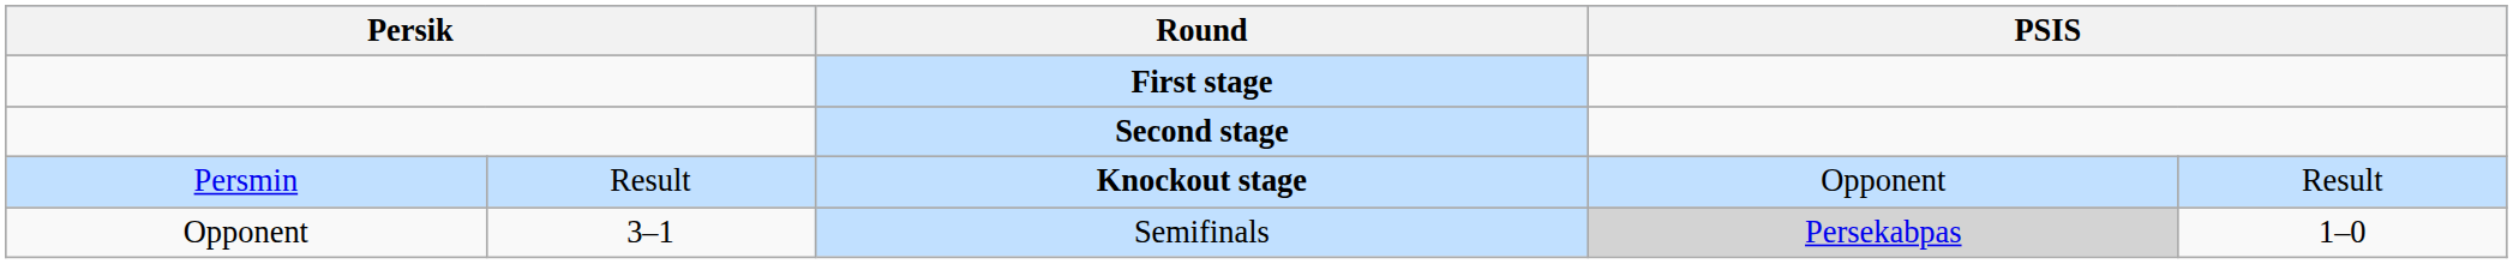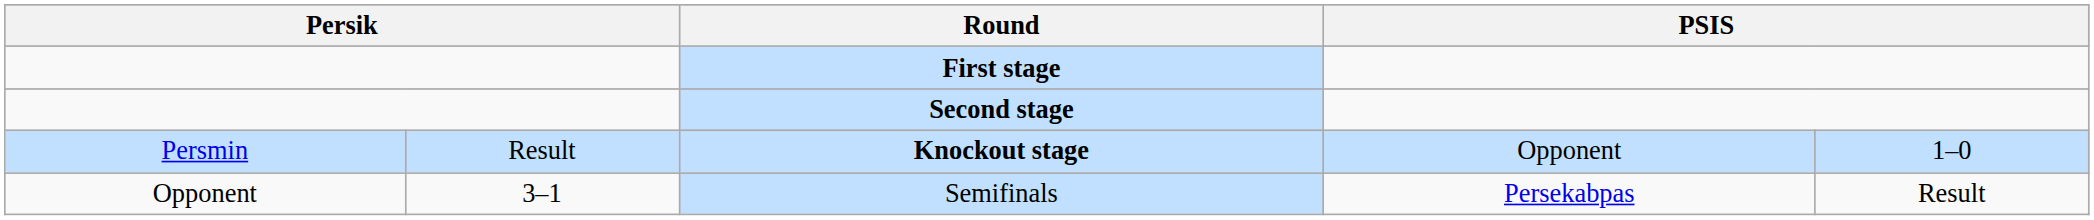Knockout stage | column 5: Result -> 1–0
Semifinals | column 4: lightgrey background -> no background
Semifinals | column 5: 1–0 -> Result
